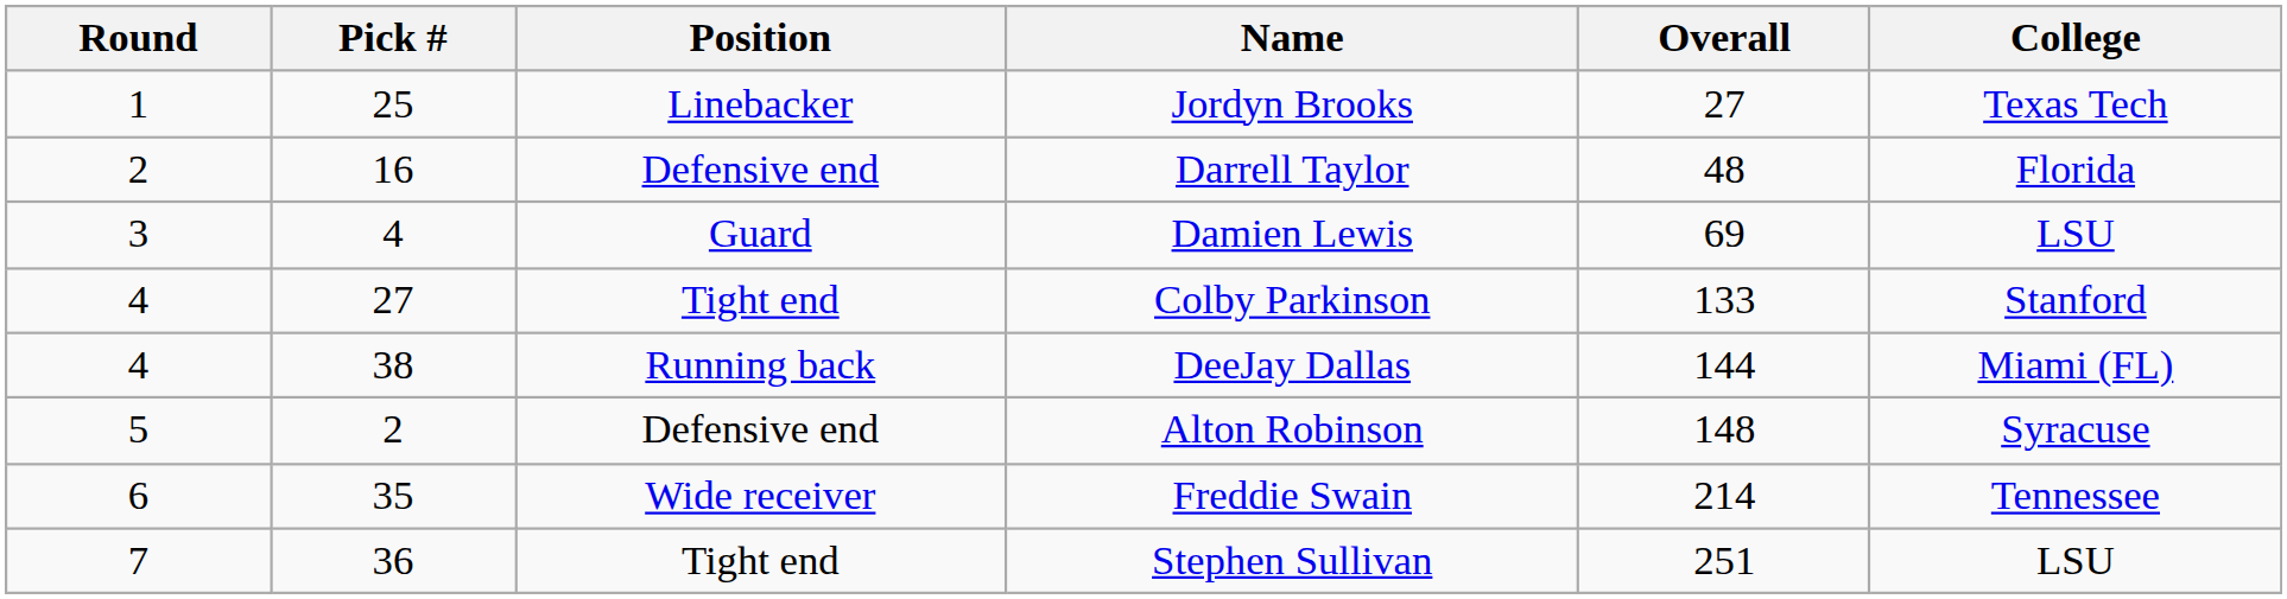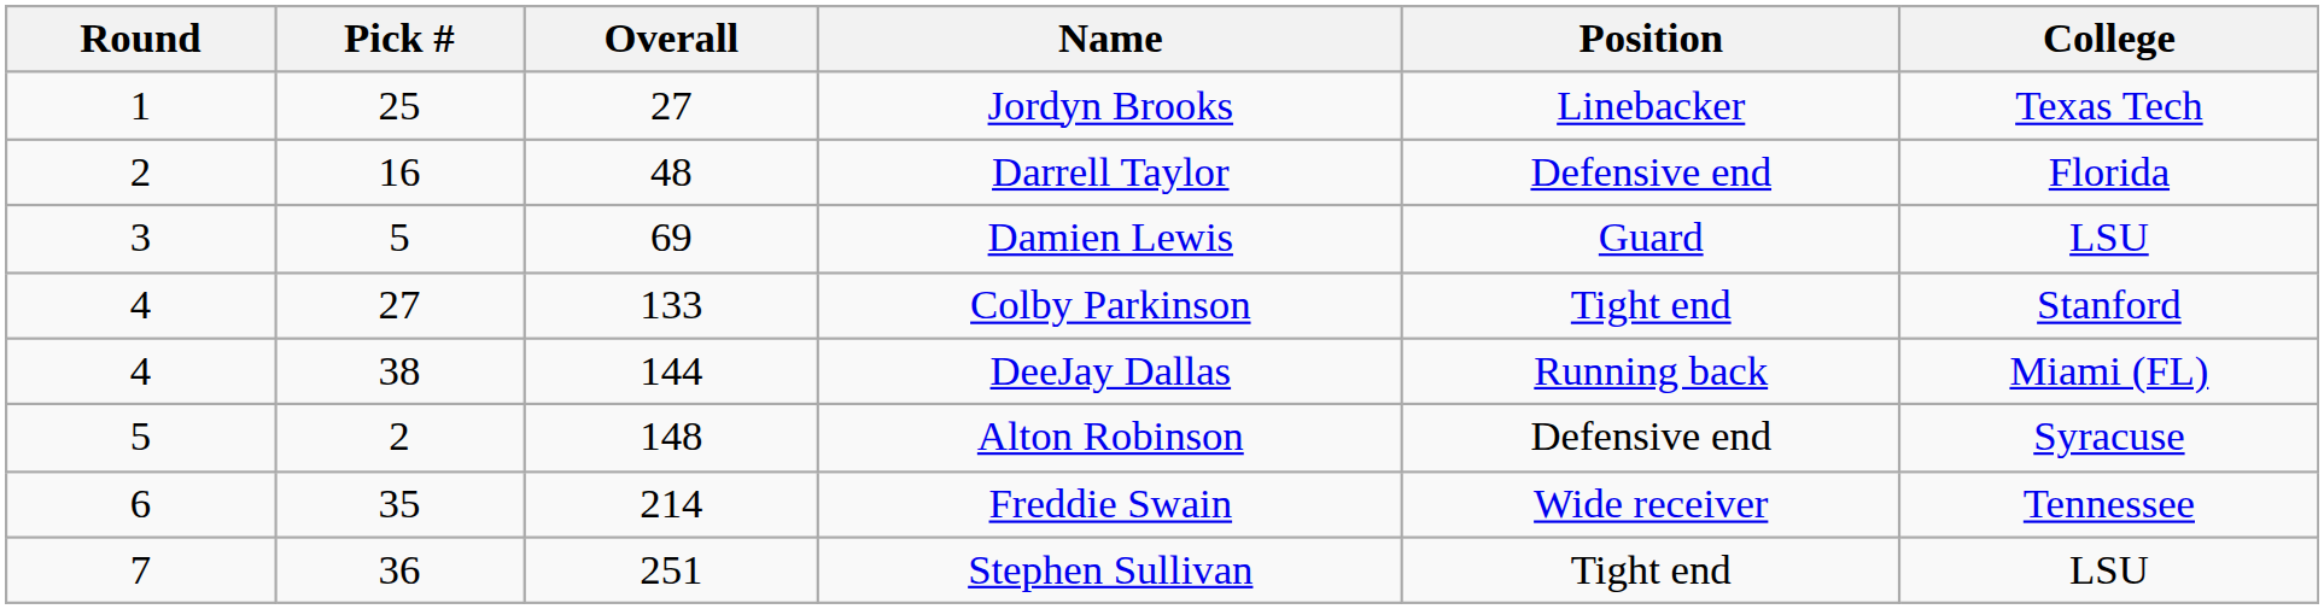columns swapped: Overall <-> Position
Damien Lewis | Pick #: 4 -> 5
